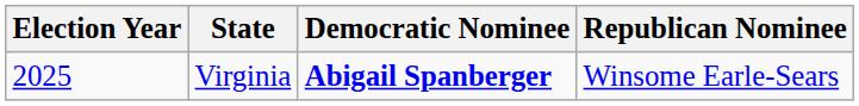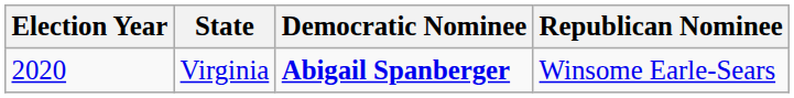Virginia | Election Year: 2025 -> 2020
